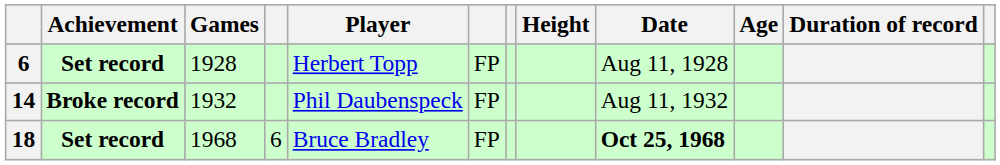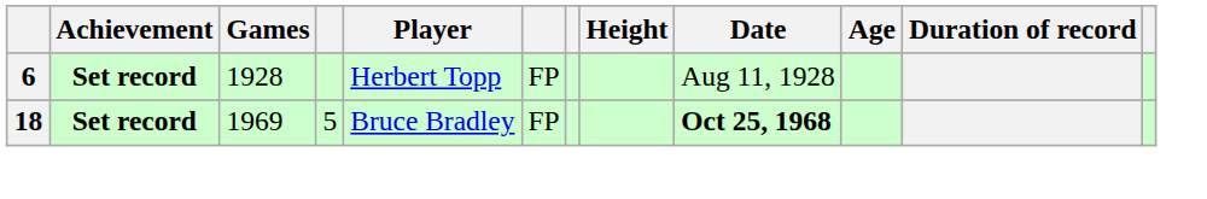- row: 14 | Broke record | 1932 | Phil Daubenspeck | FP | Aug 11, 1932
18 | Games: 1968 -> 1969
18 | column 4: 6 -> 5
